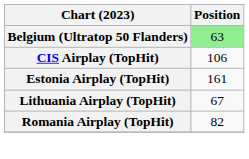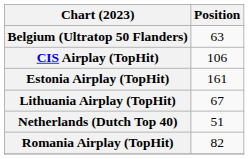Belgium (Ultratop 50 Flanders) | Position: lightgreen background -> no background
+ row: Netherlands (Dutch Top 40) | 51
